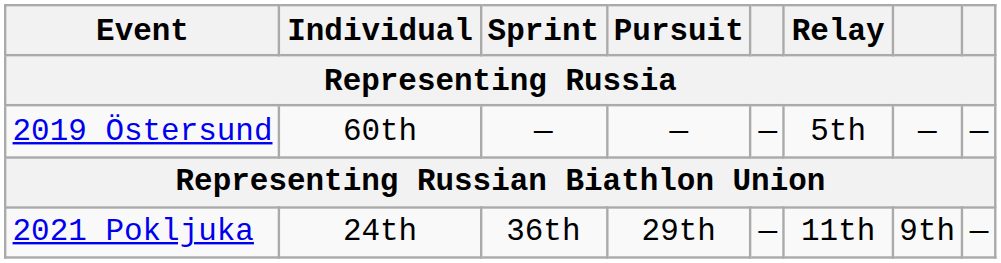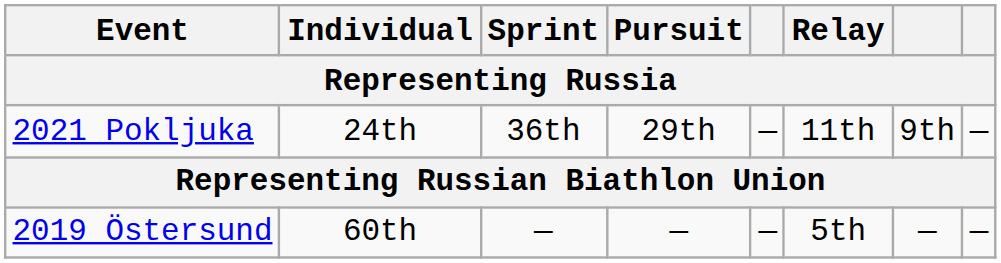rows swapped: 2019 Östersund <-> 2021 Pokljuka
